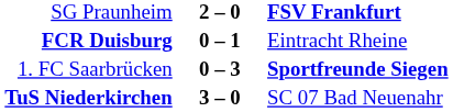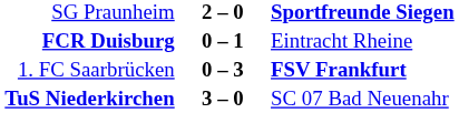SG Praunheim | column 3: FSV Frankfurt -> Sportfreunde Siegen
1. FC Saarbrücken | column 3: Sportfreunde Siegen -> FSV Frankfurt
